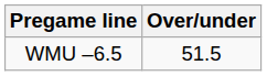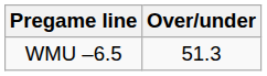WMU –6.5 | Over/under: 51.5 -> 51.3
